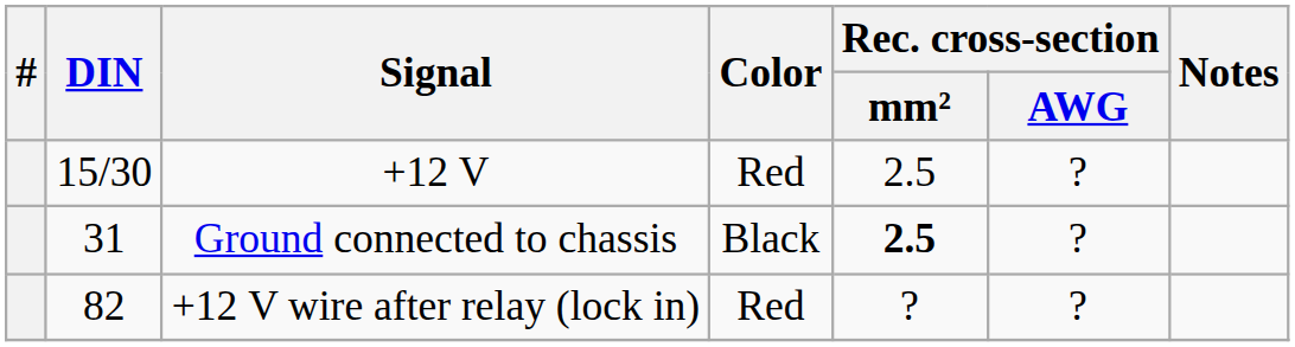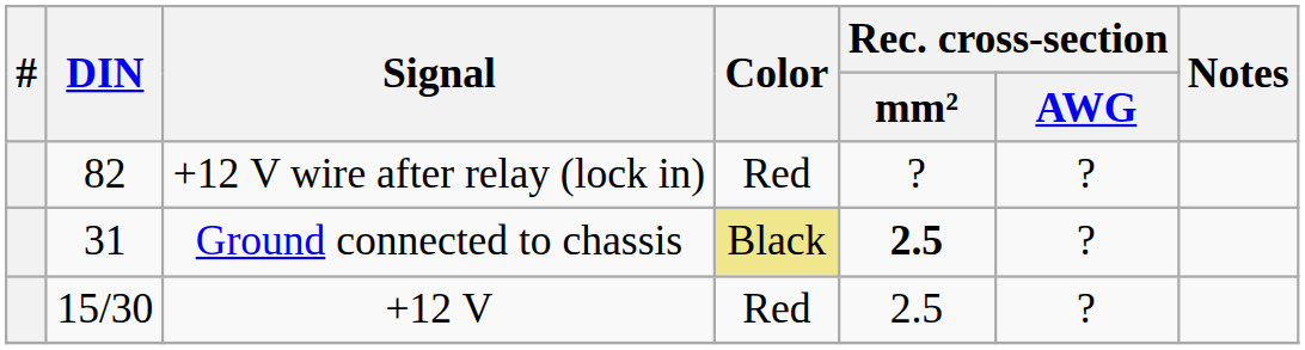rows swapped: +12 V <-> +12 V wire after relay (lock in)
Ground connected to chassis | Color: no background -> khaki background
